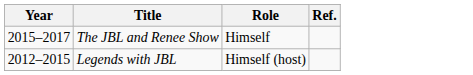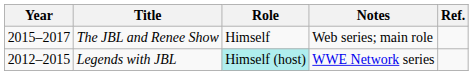+ column: Notes | Web series; main role | WWE Network series
Legends with JBL | Role: no background -> paleturquoise background
